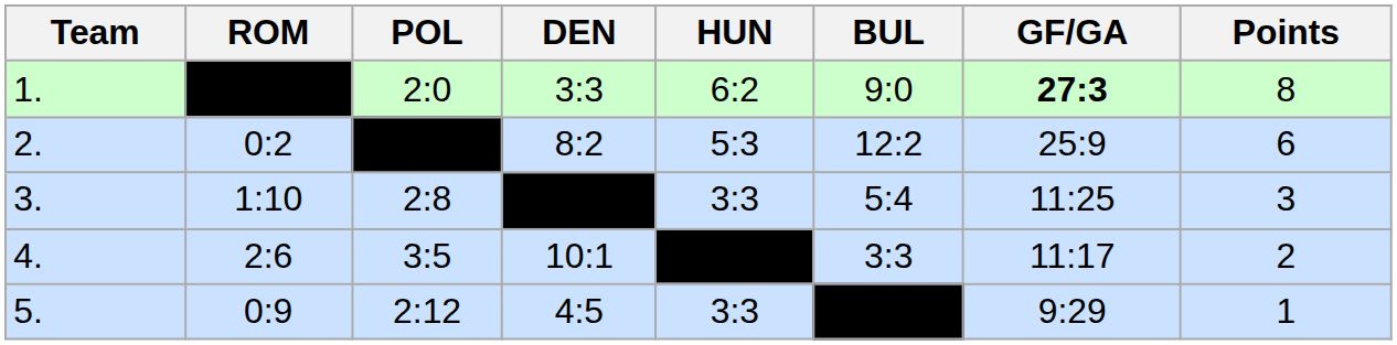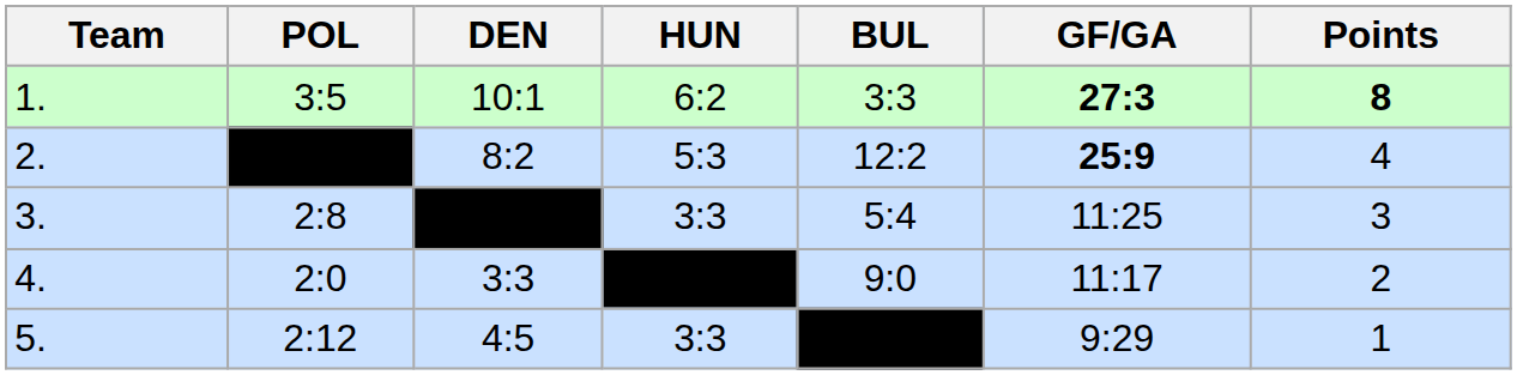- column: ROM | 0:2 | 1:10 | 2:6 | 0:9
1. | POL: 2:0 -> 3:5
1. | DEN: 3:3 -> 10:1
1. | BUL: 9:0 -> 3:3
1. | Points: normal -> bold
2. | GF/GA: normal -> bold
2. | Points: 6 -> 4
4. | POL: 3:5 -> 2:0
4. | DEN: 10:1 -> 3:3
4. | BUL: 3:3 -> 9:0
